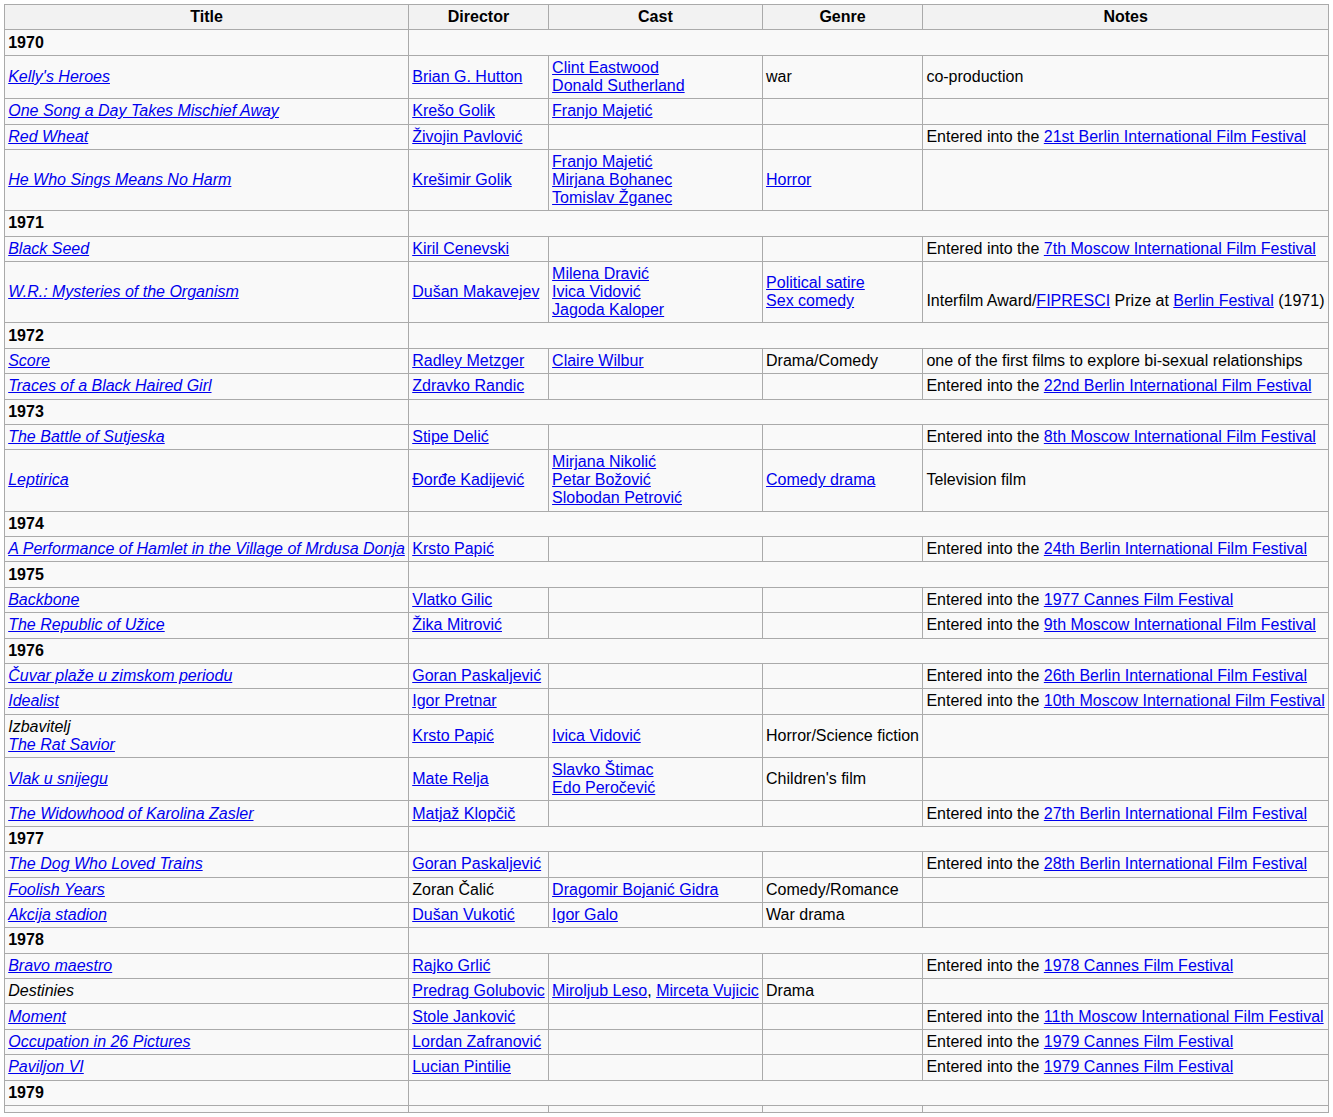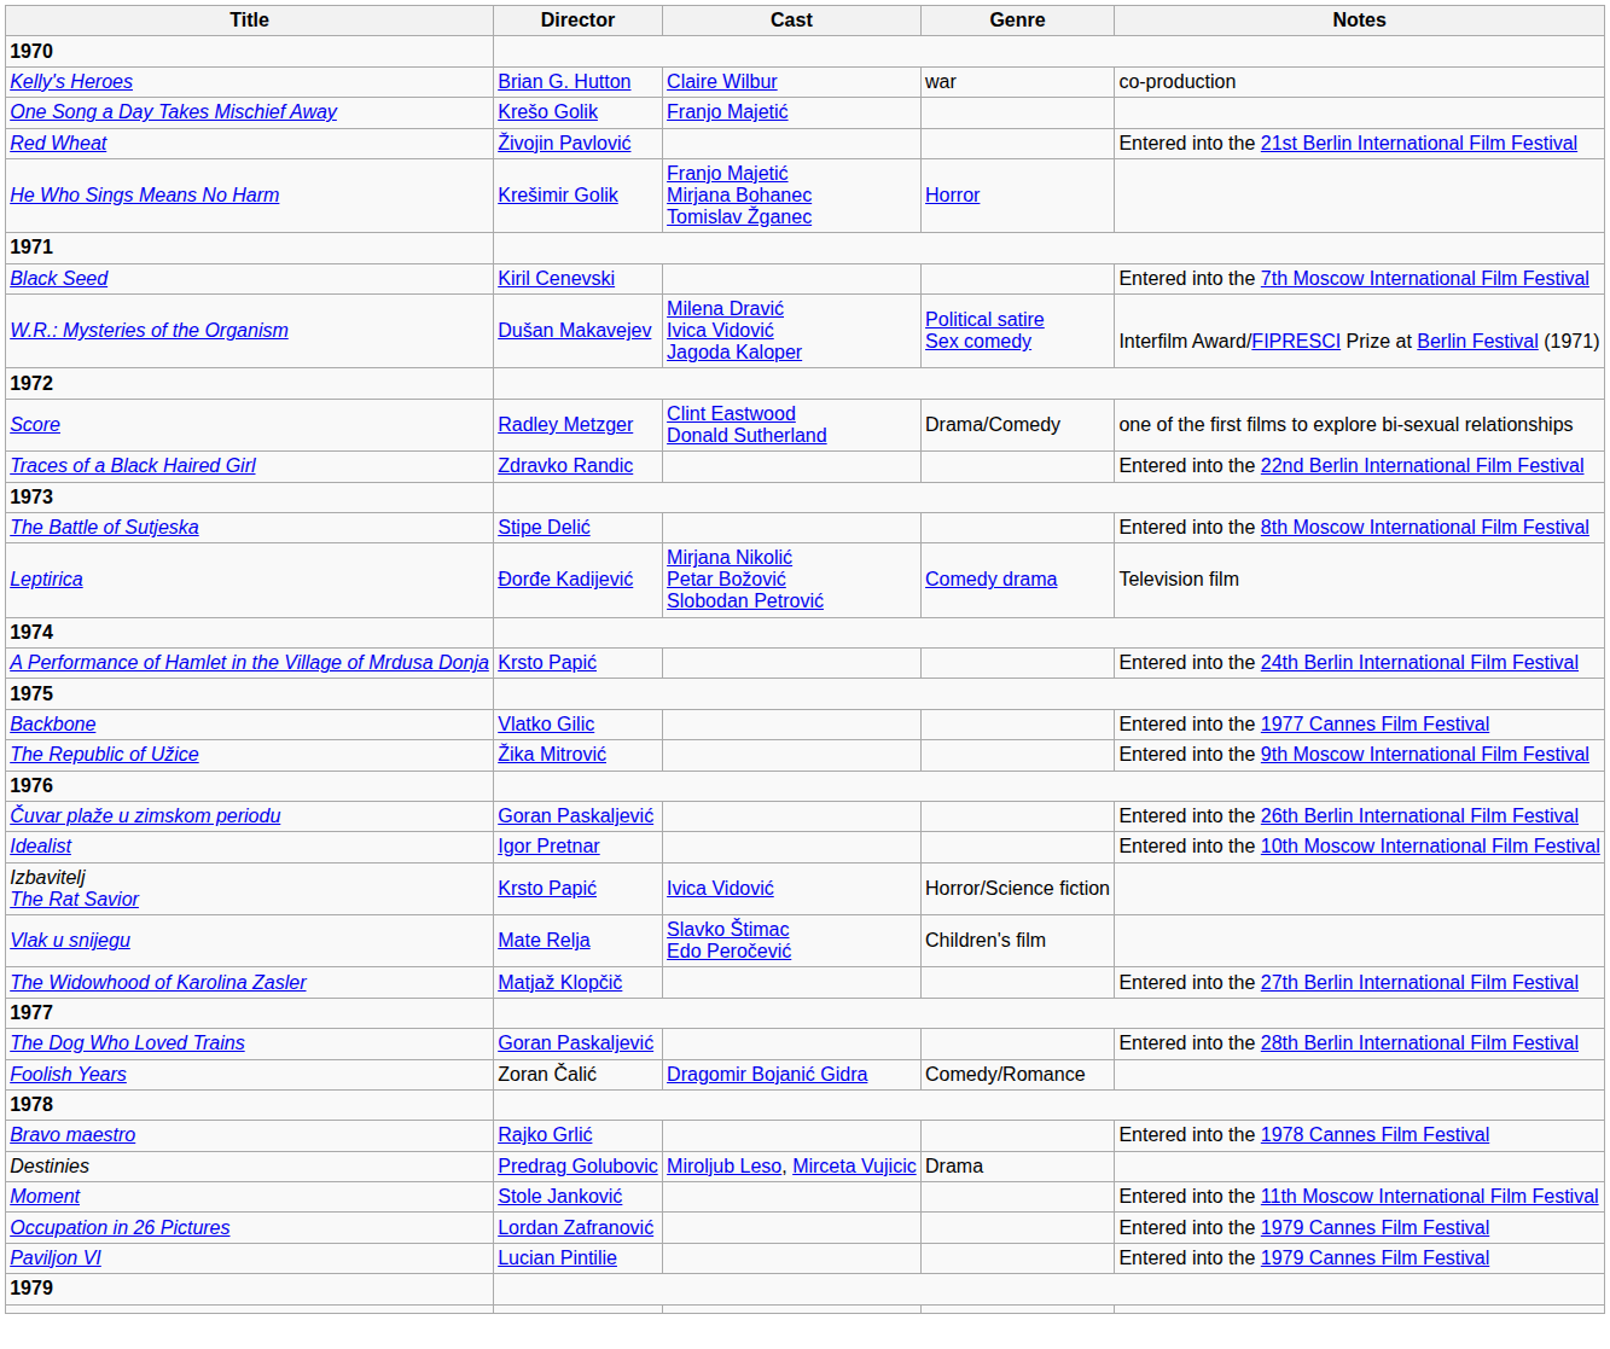Kelly's Heroes | Cast: Clint Eastwood Donald Sutherland -> Claire Wilbur
Score | Cast: Claire Wilbur -> Clint Eastwood Donald Sutherland
- row: Akcija stadion | Dušan Vukotić | Igor Galo | War drama
